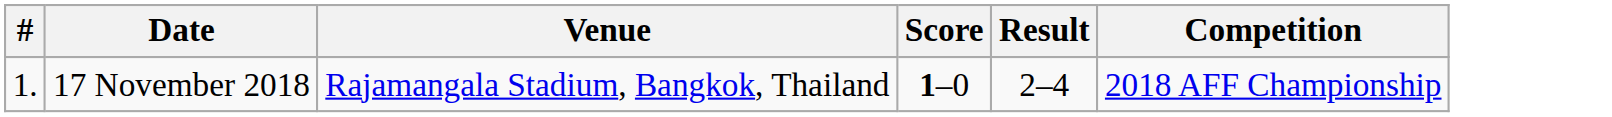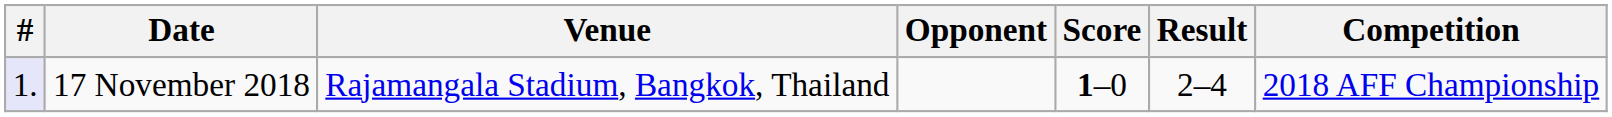+ column: Opponent
17 November 2018 | #: no background -> lavender background
